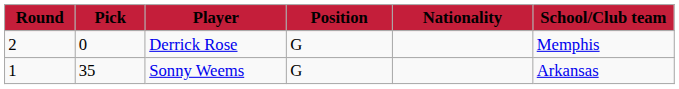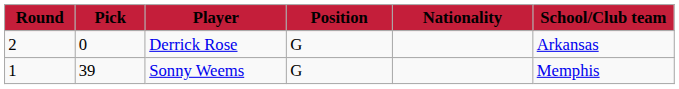Derrick Rose | School/Club team: Memphis -> Arkansas
Sonny Weems | Pick: 35 -> 39
Sonny Weems | School/Club team: Arkansas -> Memphis
